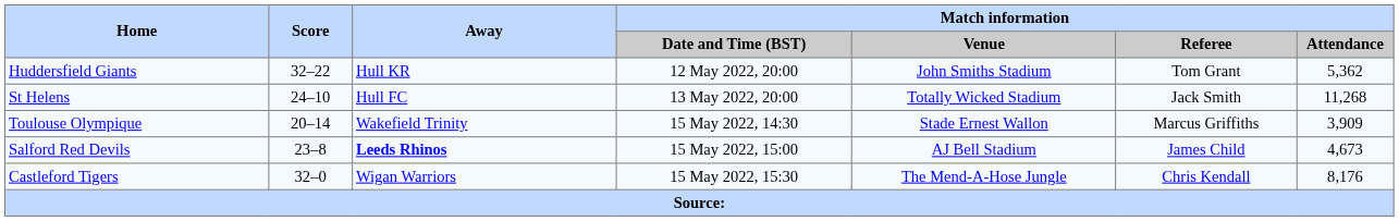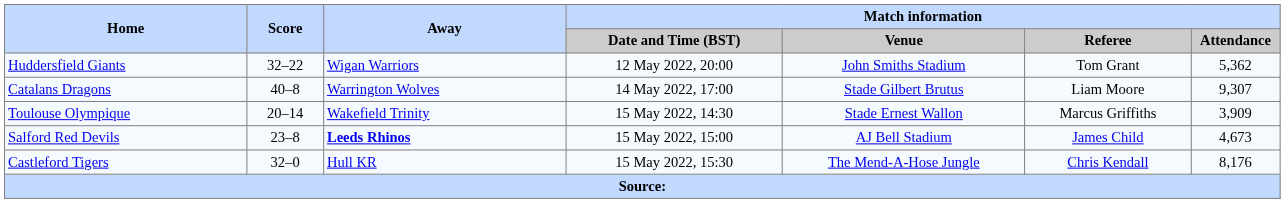Huddersfield Giants | Away: Hull KR -> Wigan Warriors
- row: St Helens | 24–10 | Hull FC | 13 May 2022, 20:00 | Totally Wicked Stadium | Jack Smith | 11,268
+ row: Catalans Dragons | 40–8 | Warrington Wolves | 14 May 2022, 17:00 | Stade Gilbert Brutus | Liam Moore | 9,307
Castleford Tigers | Away: Wigan Warriors -> Hull KR
